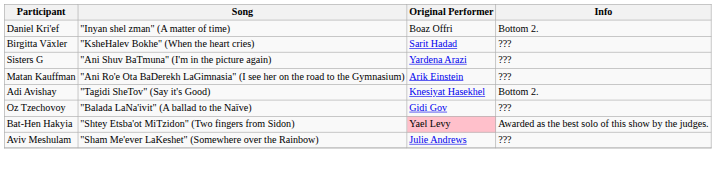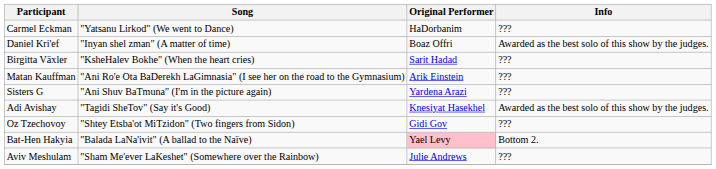+ row: Carmel Eckman | "Yatsanu Lirkod" (We went to Dance) | HaDorbanim | ???
Daniel Kri'ef | Info: Bottom 2. -> Awarded as the best solo of this show by the judges.
rows swapped: Matan Kauffman <-> Sisters G
Adi Avishay | Info: Bottom 2. -> Awarded as the best solo of this show by the judges.
Oz Tzechovoy | Song: "Balada LaNa'ivit" (A ballad to the Naïve) -> "Shtey Etsba'ot MiTzidon" (Two fingers from Sidon)
Bat-Hen Hakyia | Song: "Shtey Etsba'ot MiTzidon" (Two fingers from Sidon) -> "Balada LaNa'ivit" (A ballad to the Naïve)
Bat-Hen Hakyia | Info: Awarded as the best solo of this show by the judges. -> Bottom 2.
